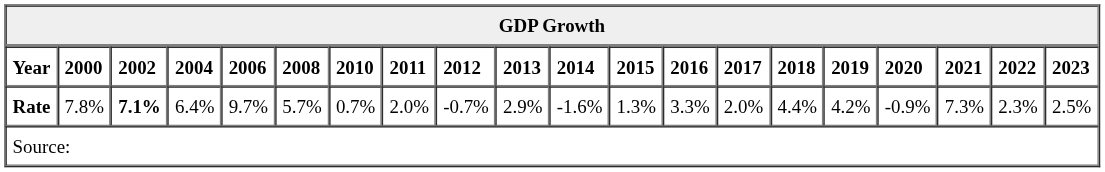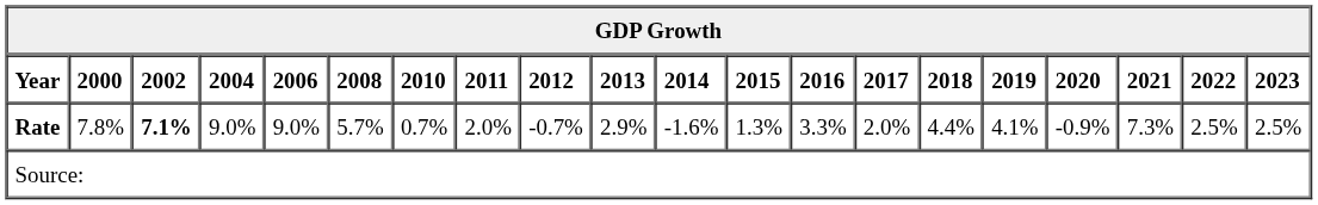Rate | 2004: 6.4% -> 9.0%
Rate | 2006: 9.7% -> 9.0%
Rate | 2019: 4.2% -> 4.1%
Rate | 2022: 2.3% -> 2.5%
